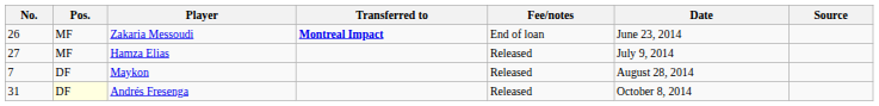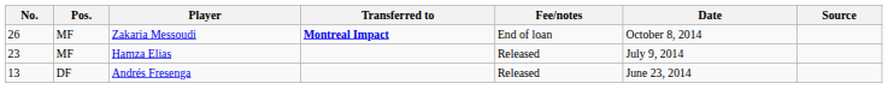Zakaria Messoudi | Date: June 23, 2014 -> October 8, 2014
Hamza Elias | No.: 27 -> 23
- row: 7 | DF | Maykon | Released | August 28, 2014
Andrés Fresenga | No.: 31 -> 13
Andrés Fresenga | Pos.: lightyellow background -> no background
Andrés Fresenga | Date: October 8, 2014 -> June 23, 2014
